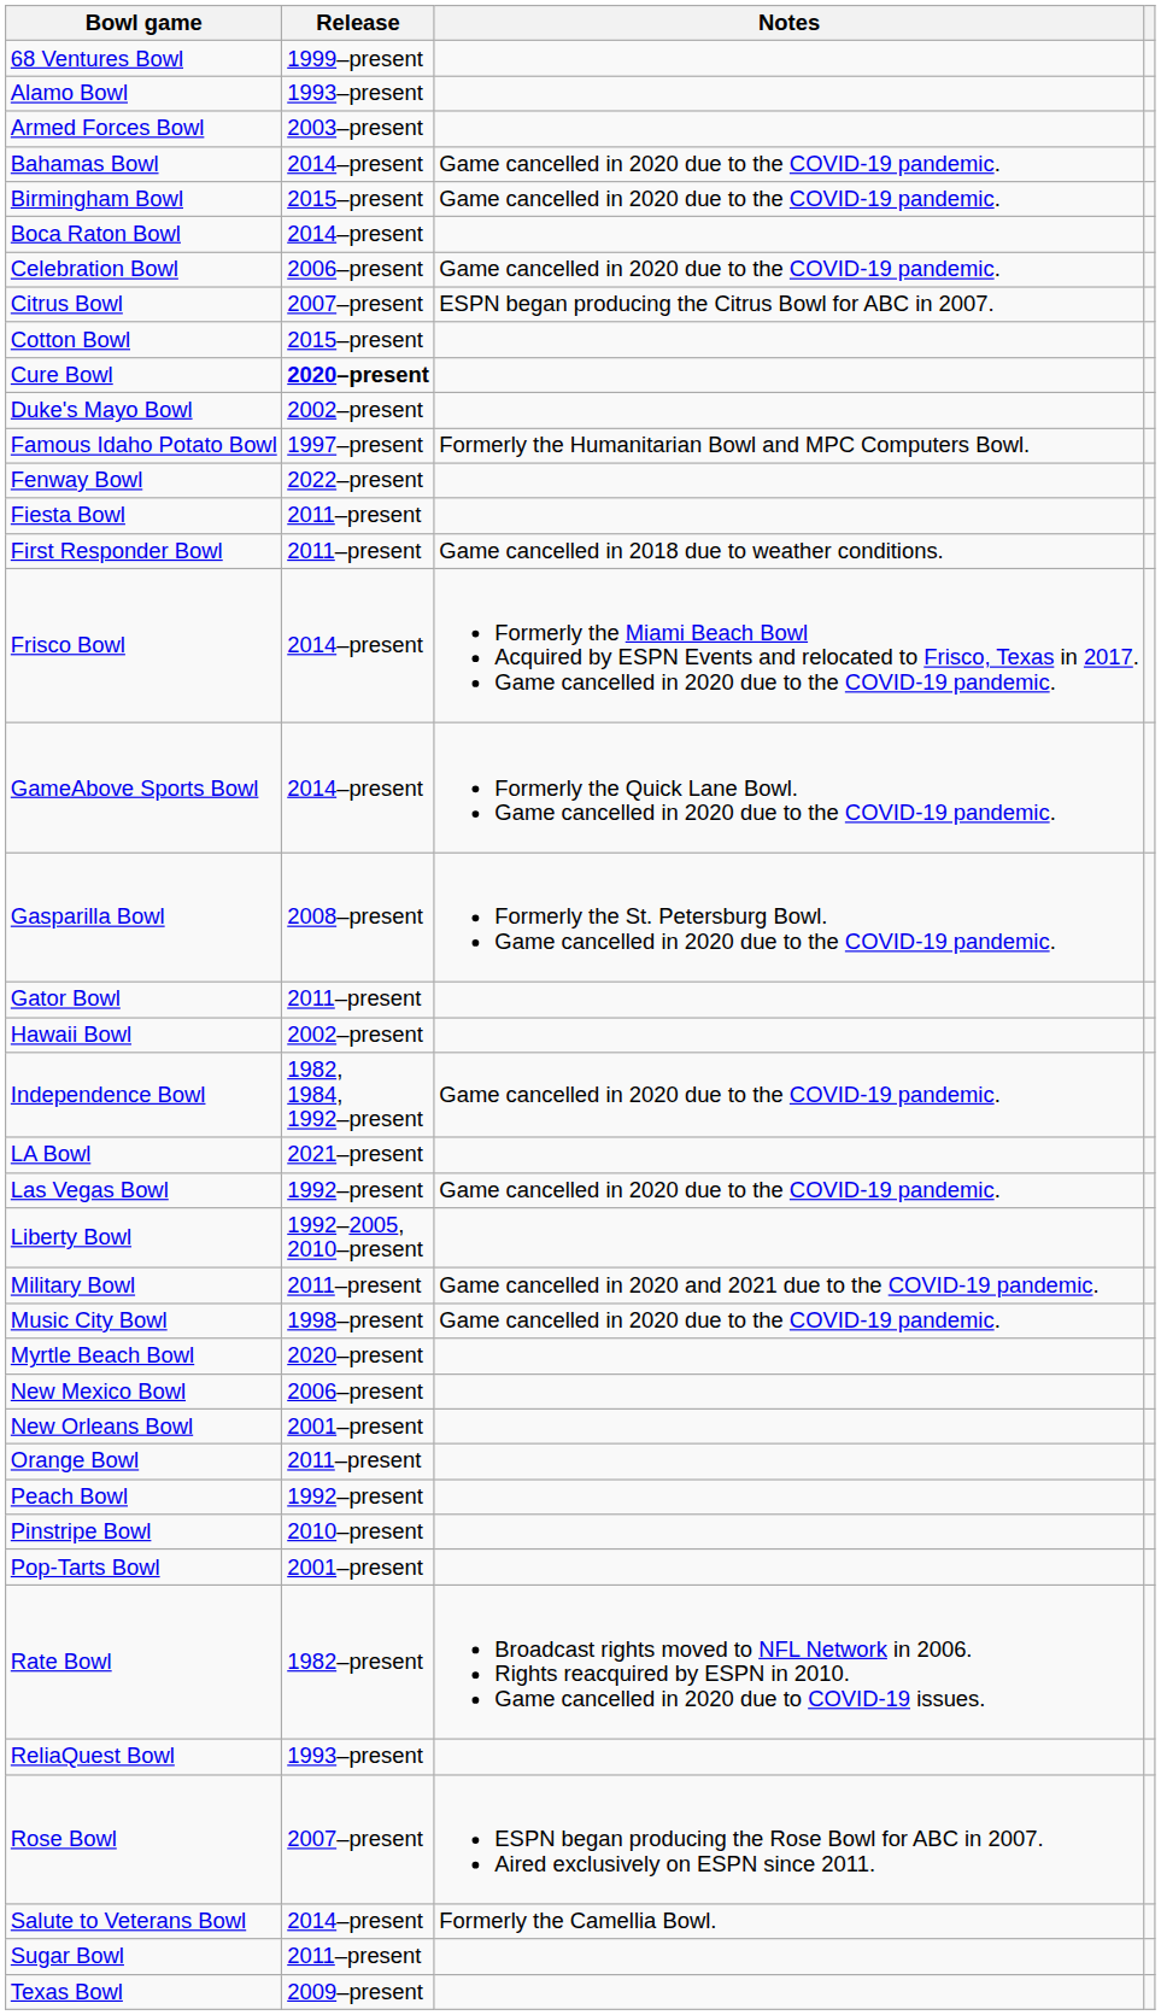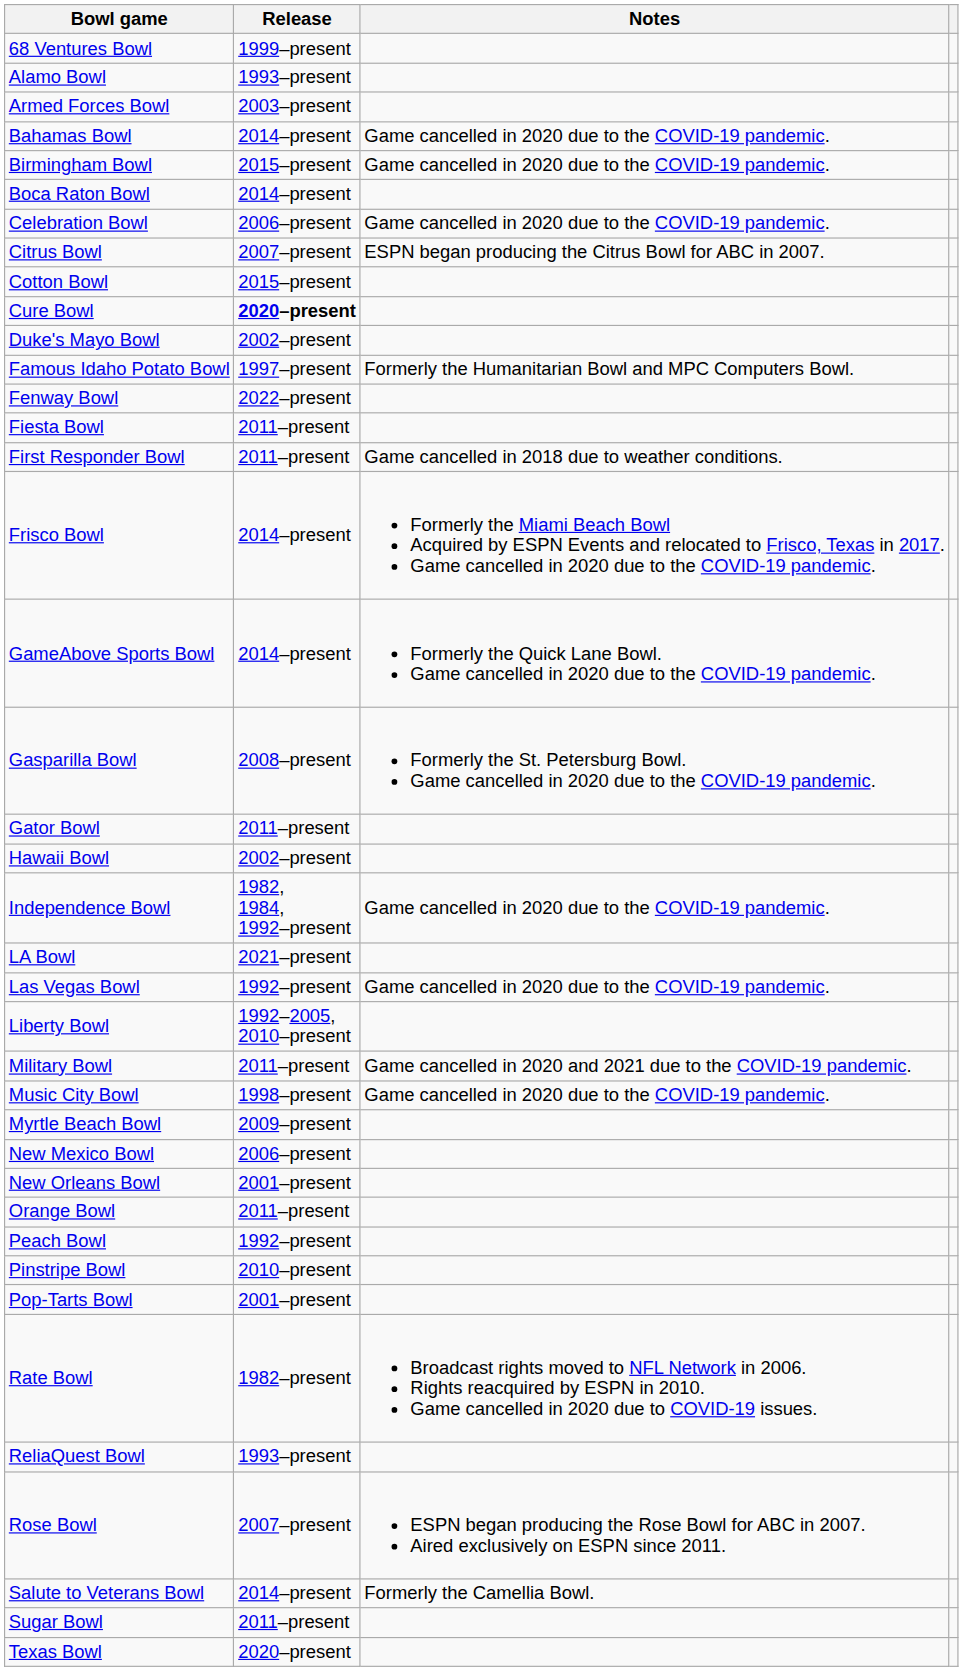Myrtle Beach Bowl | Release: 2020–present -> 2009–present
Texas Bowl | Release: 2009–present -> 2020–present
